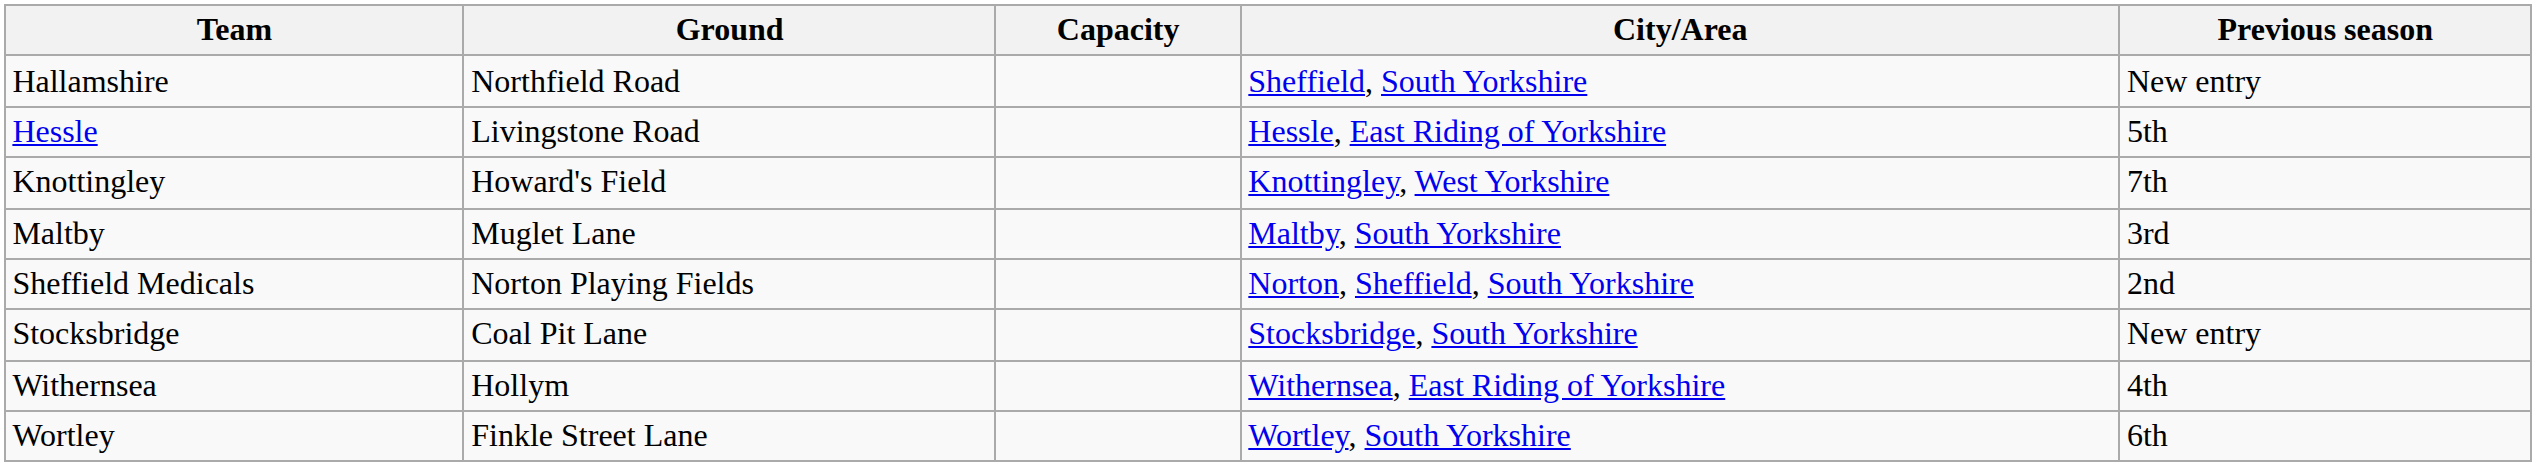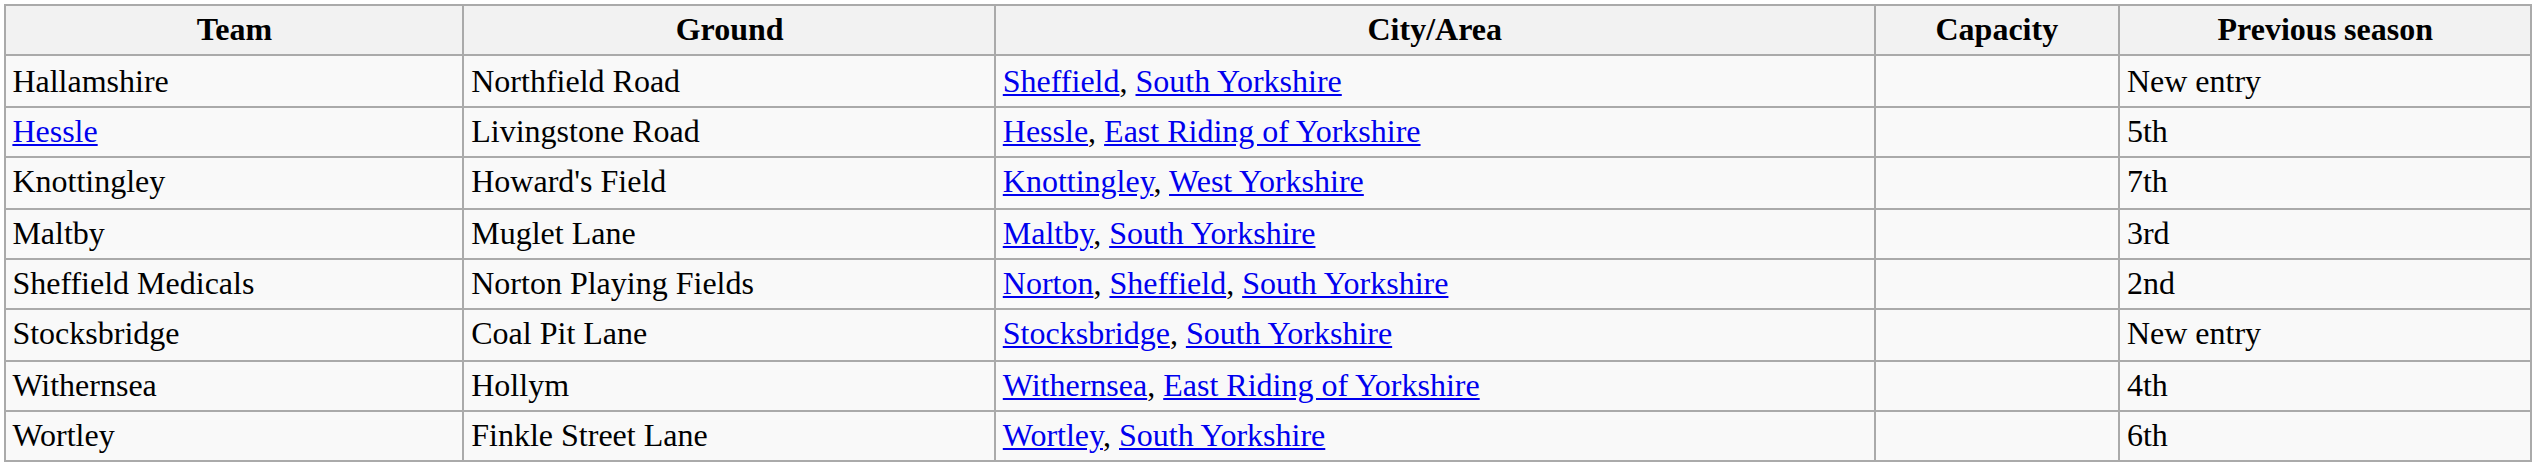columns swapped: Capacity <-> City/Area
